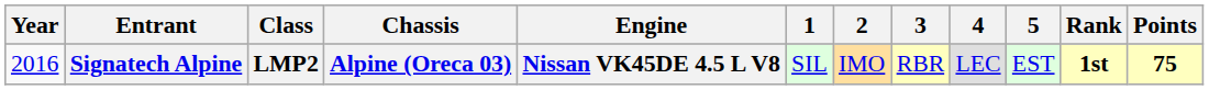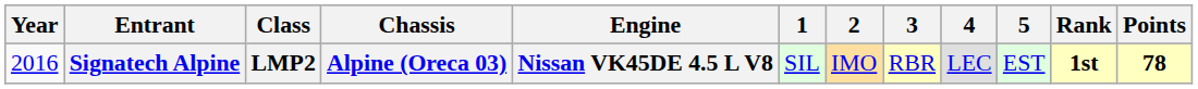Signatech Alpine | Points: 75 -> 78
